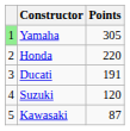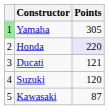Honda | Points: no background -> lavender background
Ducati | Points: 191 -> 121
